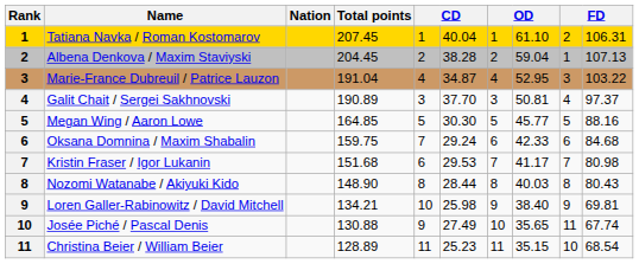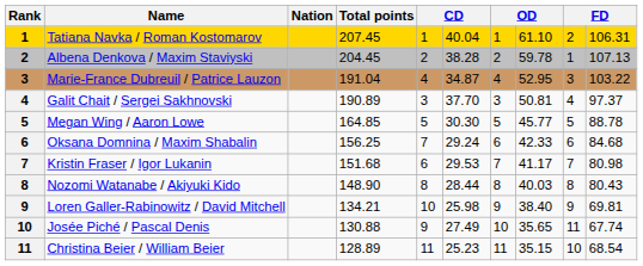Albena Denkova / Maxim Staviyski | column 8: 59.04 -> 59.78
Megan Wing / Aaron Lowe | column 10: 88.16 -> 88.78
Oksana Domnina / Maxim Shabalin | Total points: 159.75 -> 156.25
